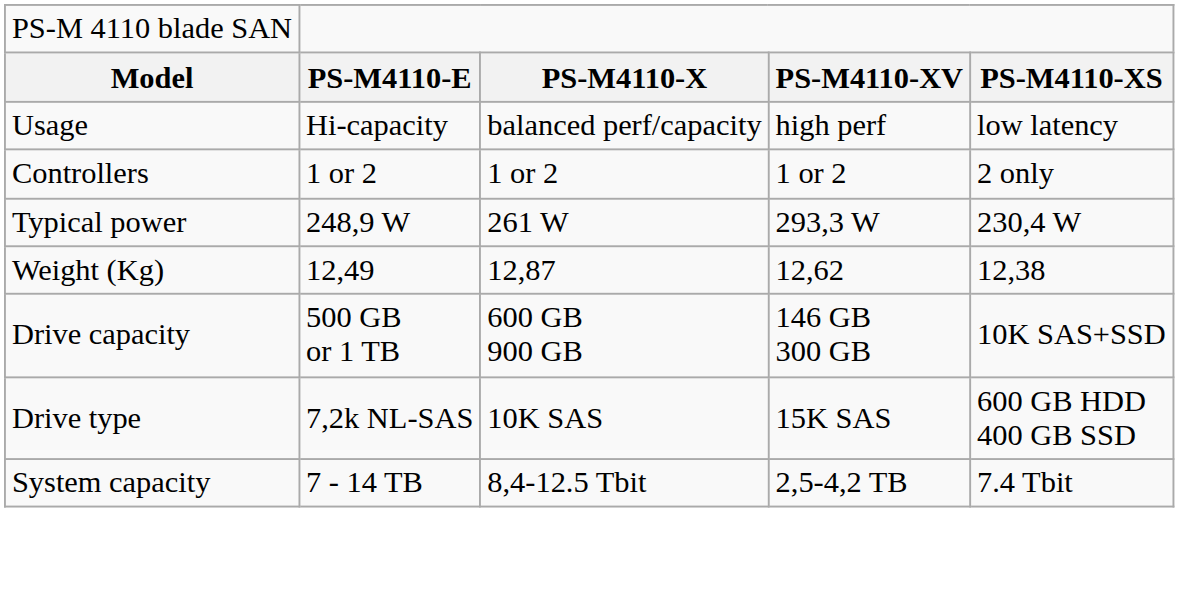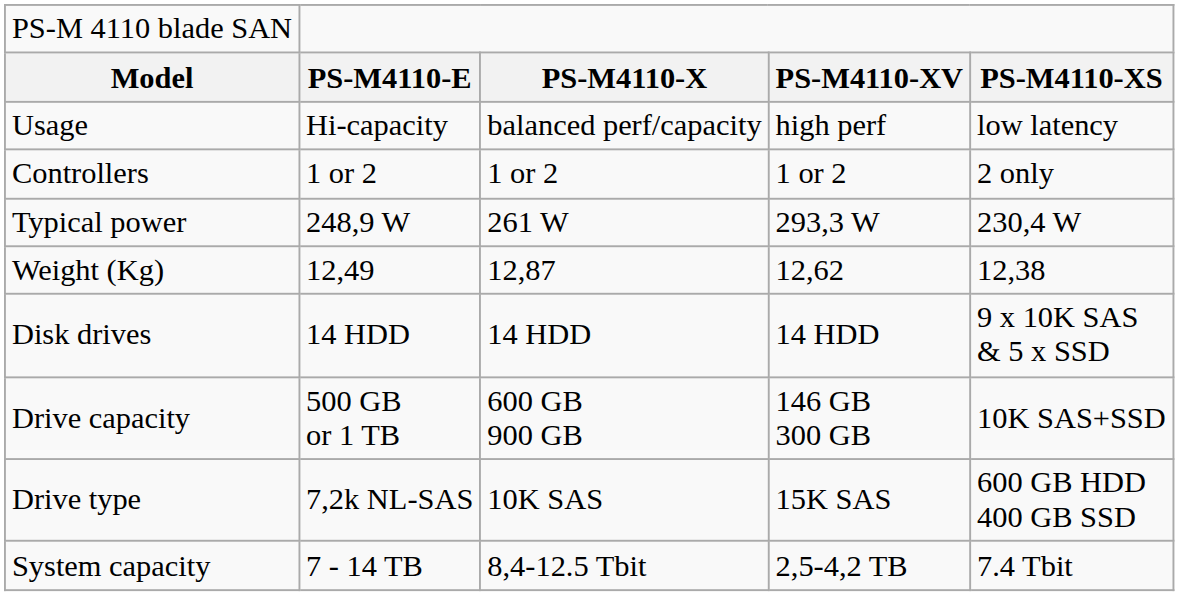+ row: Disk drives | 14 HDD | 14 HDD | 14 HDD | 9 x 10K SAS & 5 x SSD
